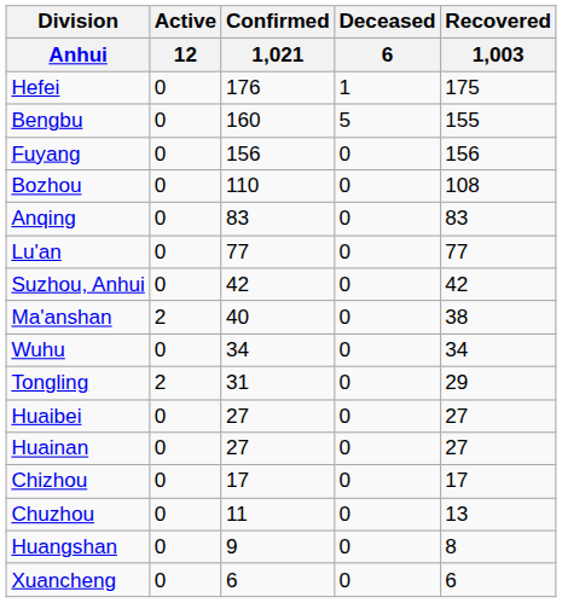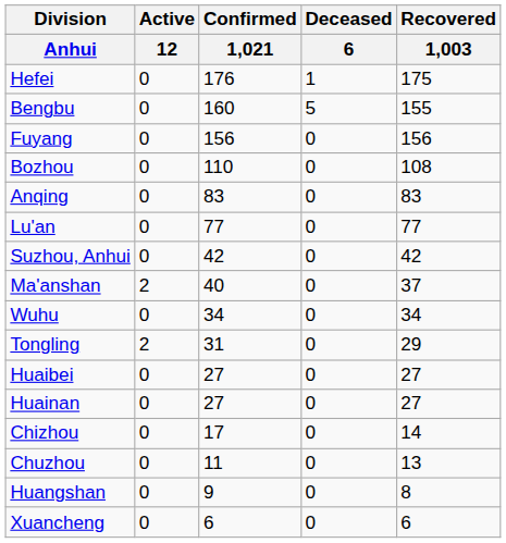Ma'anshan | Recovered / 1,003: 38 -> 37
Chizhou | Recovered / 1,003: 17 -> 14
